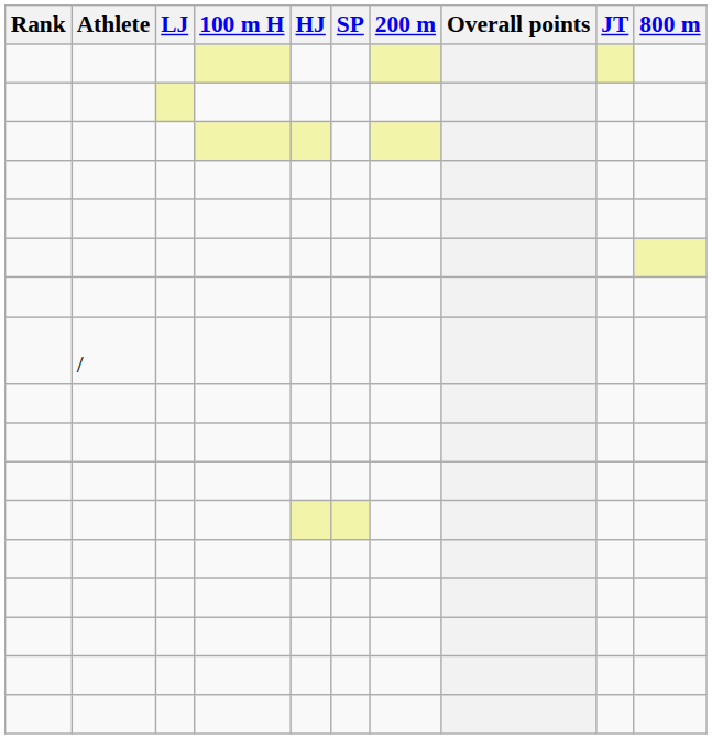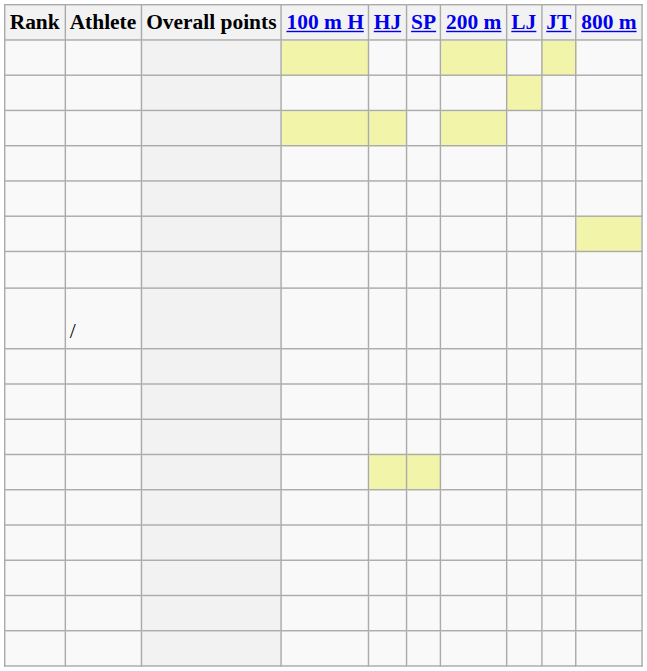columns swapped: Overall points <-> LJ
